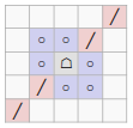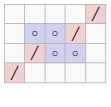- row: ○ | ☖ | ○
